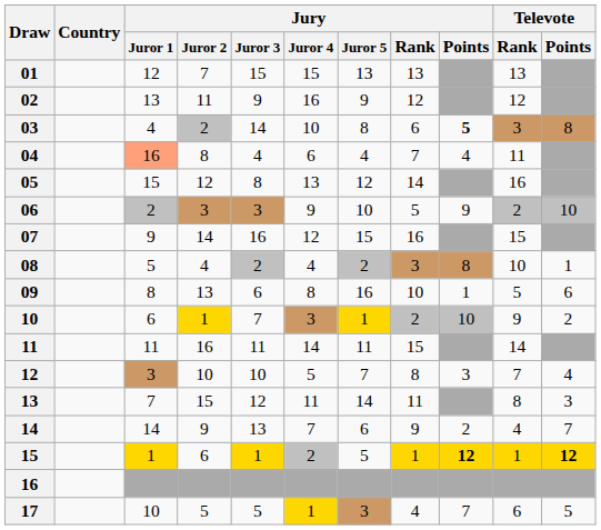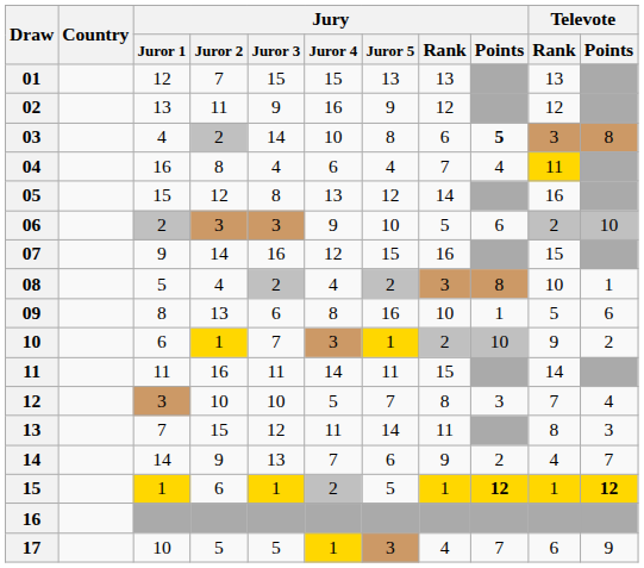04 | Jury / Juror 1: lightsalmon background -> no background
04 | Televote / Rank: no background -> gold background
06 | Jury / Points: 9 -> 6
17 | Televote / Points: 5 -> 9
